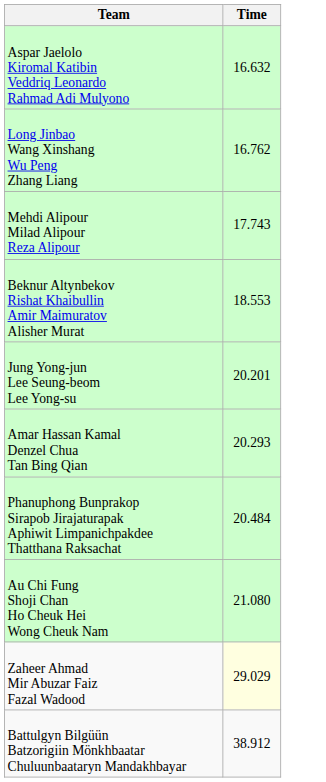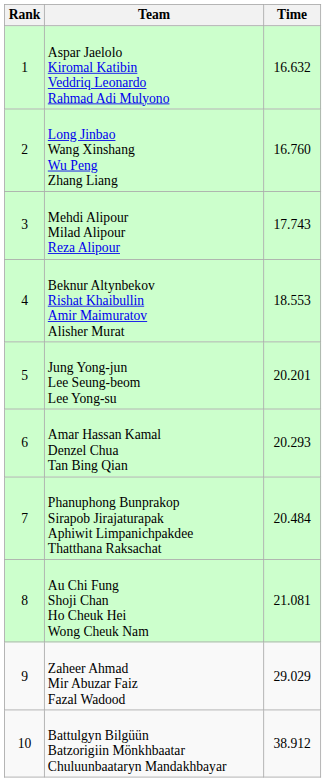+ column: Rank | 1 | 2 | 3 | 4 | 5 | 6 | 7 | 8 | 9 | 10
Long Jinbao Wang Xinshang Wu Peng Zhang Liang | Time: 16.762 -> 16.760
Au Chi Fung Shoji Chan Ho Cheuk Hei Wong Cheuk Nam | Time: 21.080 -> 21.081
Zaheer Ahmad Mir Abuzar Faiz Fazal Wadood | Time: lightyellow background -> no background
